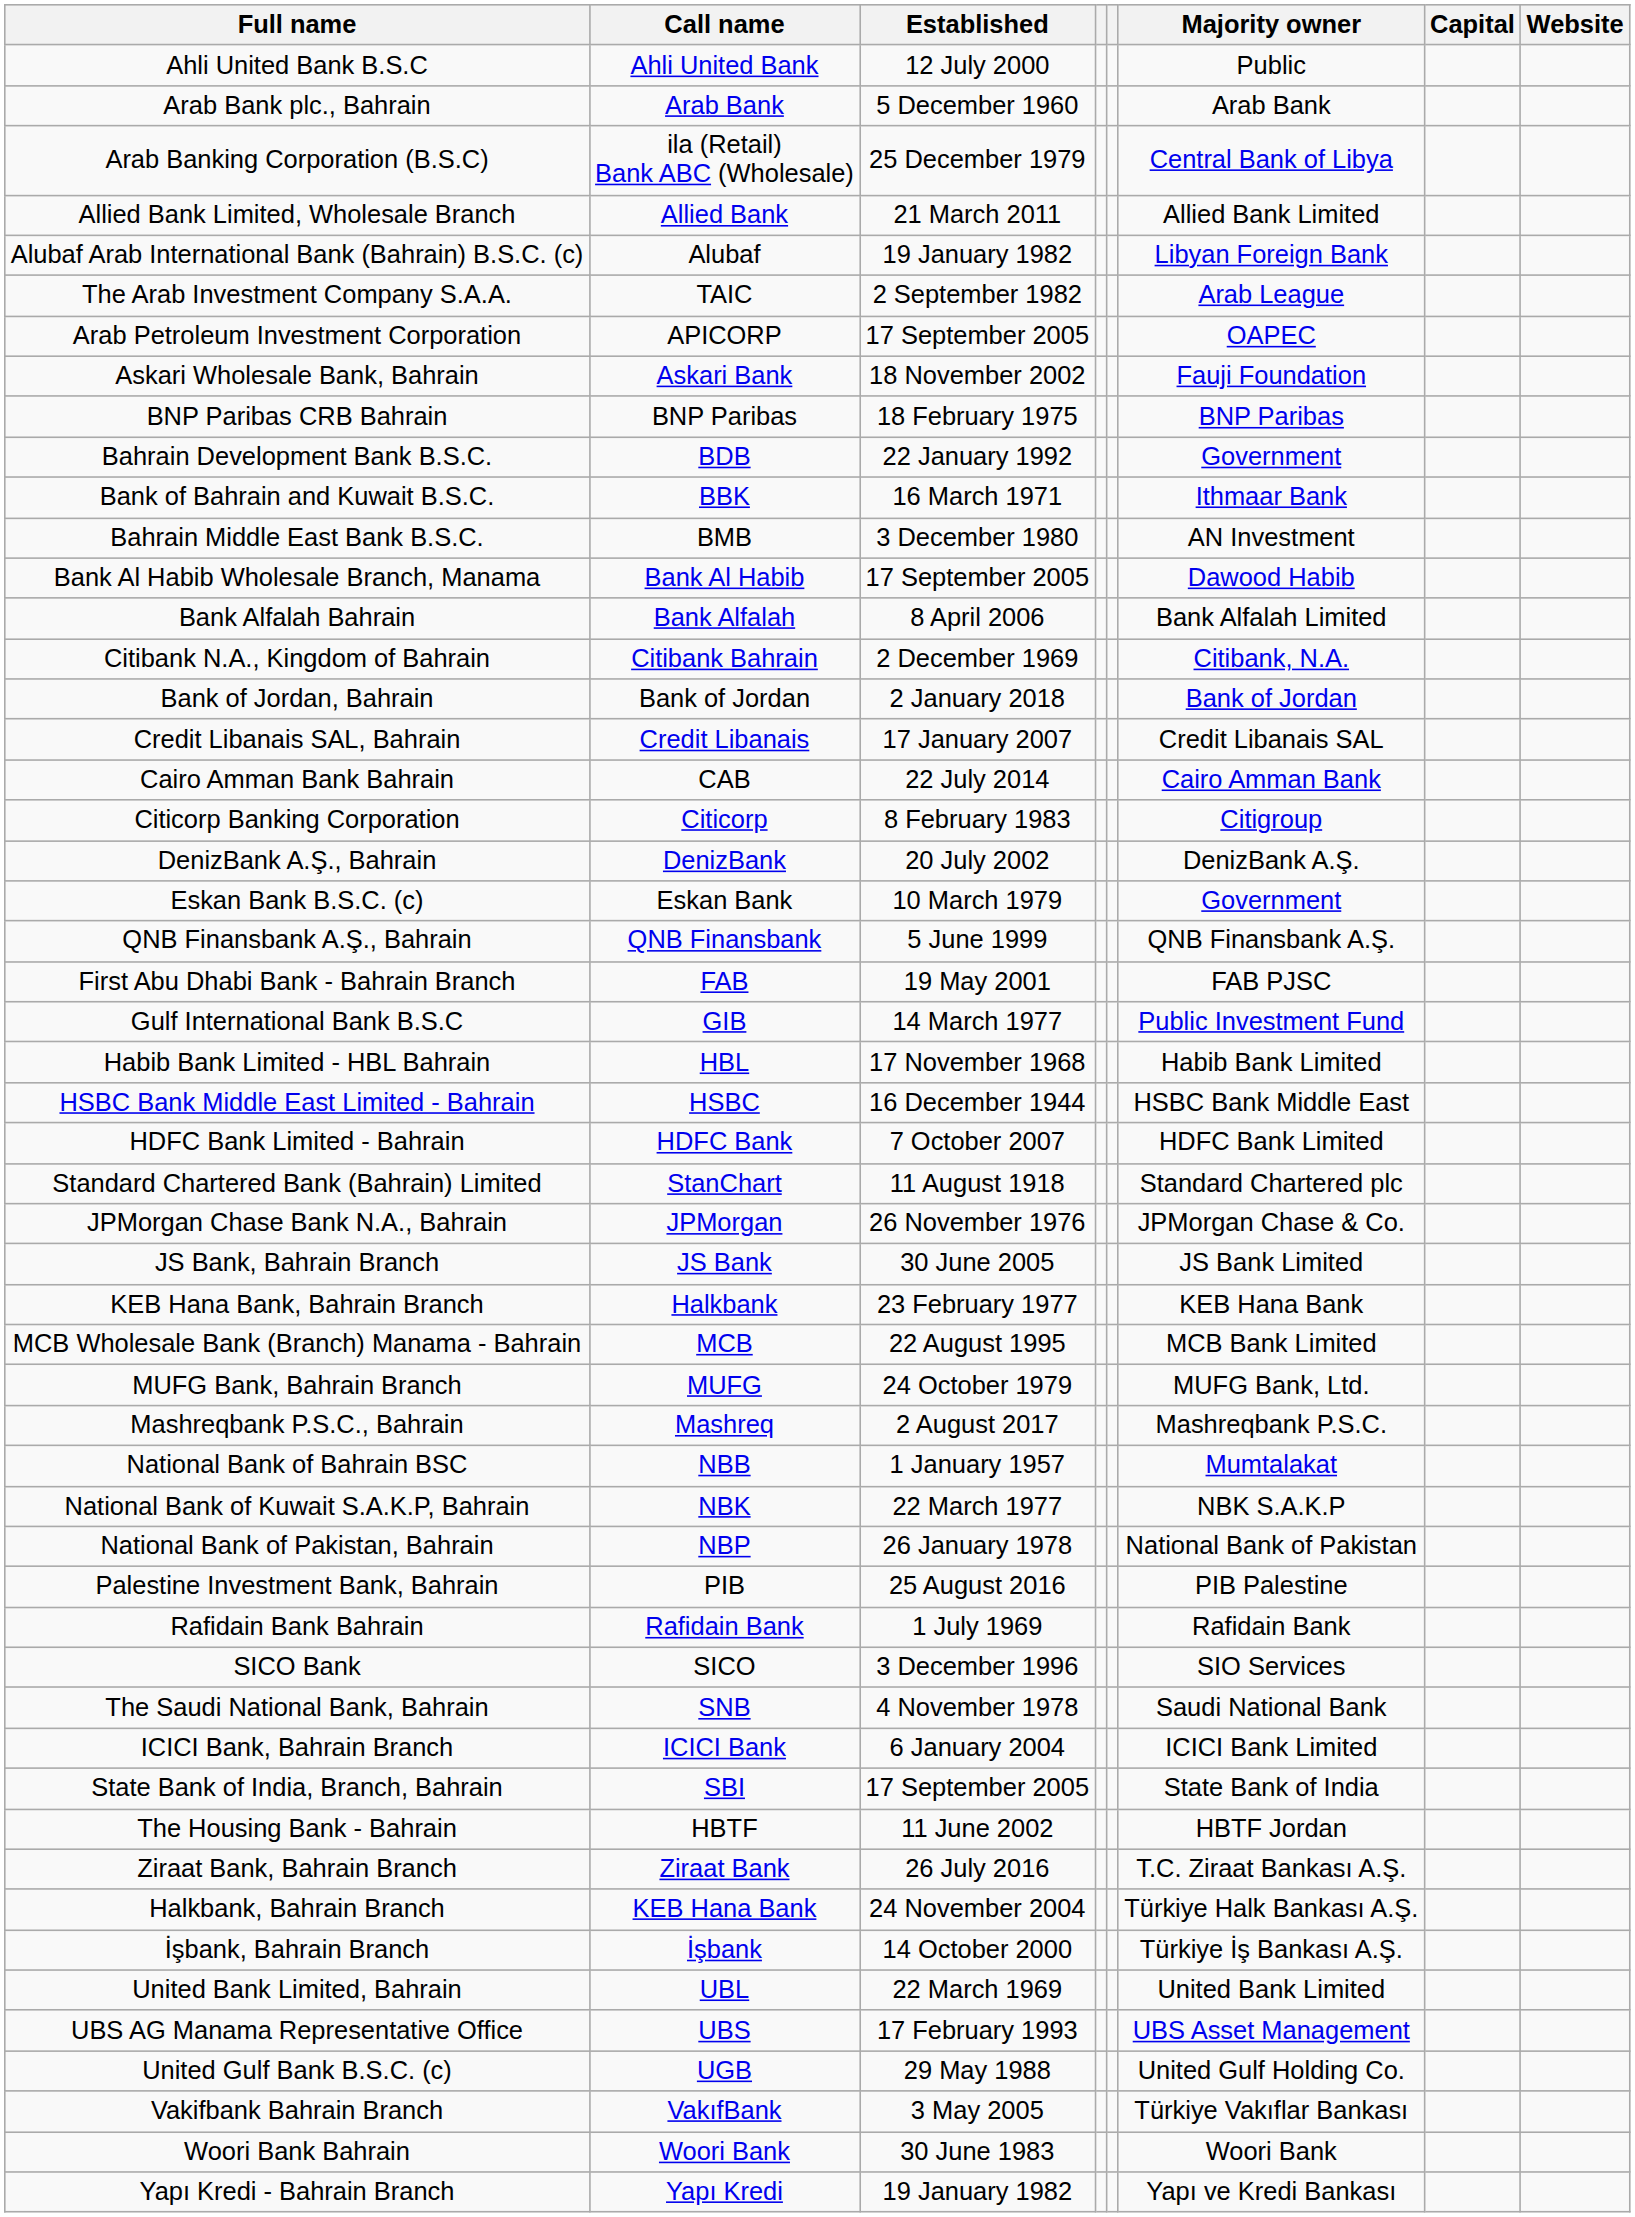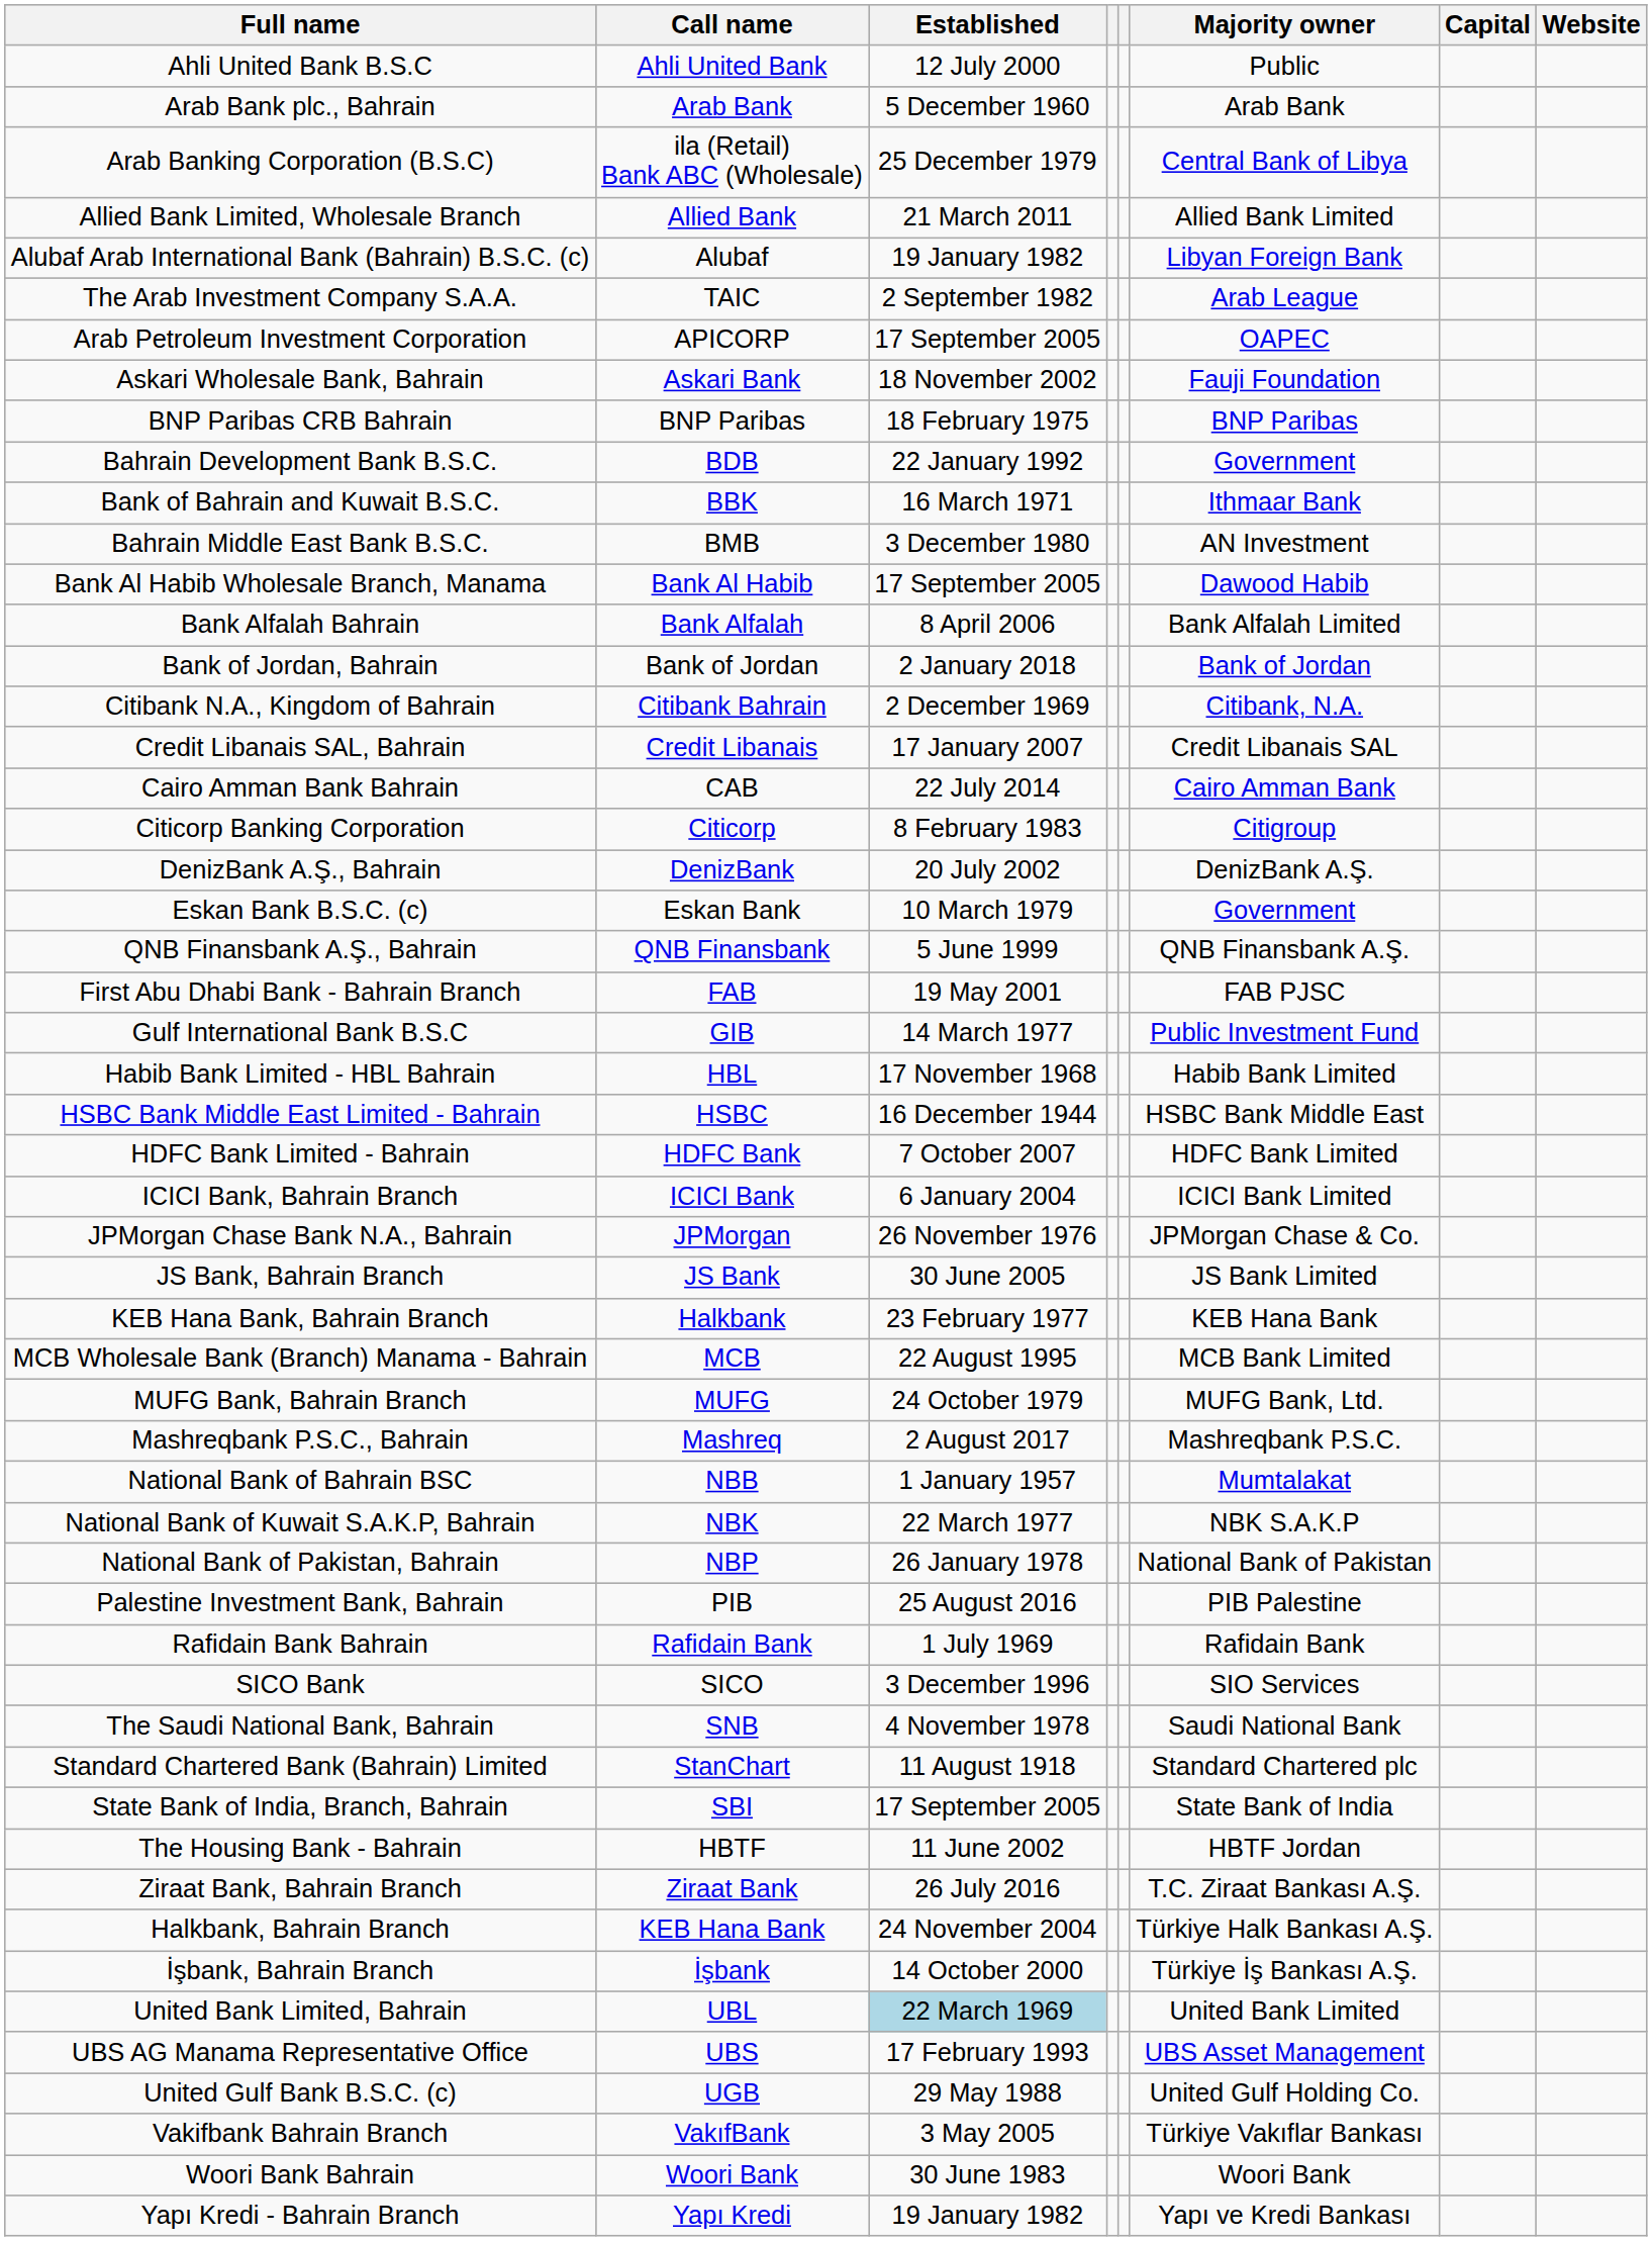rows swapped: Bank of Jordan, Bahrain <-> Citibank N.A., Kingdom of Bahrain
rows swapped: ICICI Bank, Bahrain Branch <-> Standard Chartered Bank (Bahrain) Limited
United Bank Limited, Bahrain | Established: no background -> lightblue background
